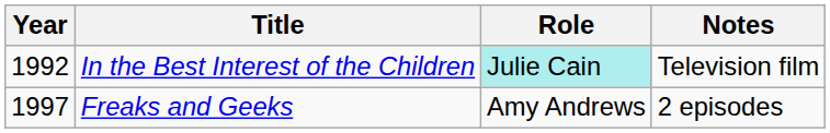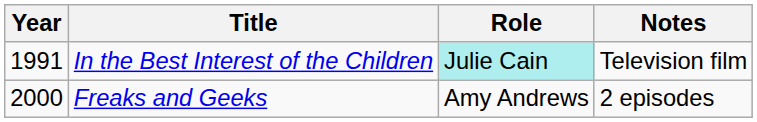In the Best Interest of the Children | Year: 1992 -> 1991
Freaks and Geeks | Year: 1997 -> 2000
